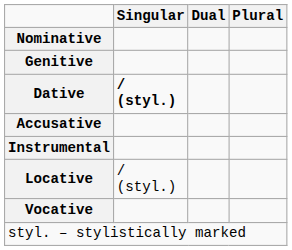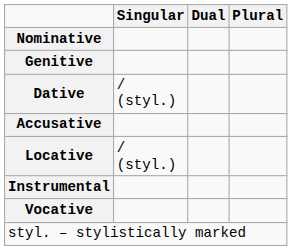Dative | Singular: bold -> normal
rows swapped: Locative <-> Instrumental
